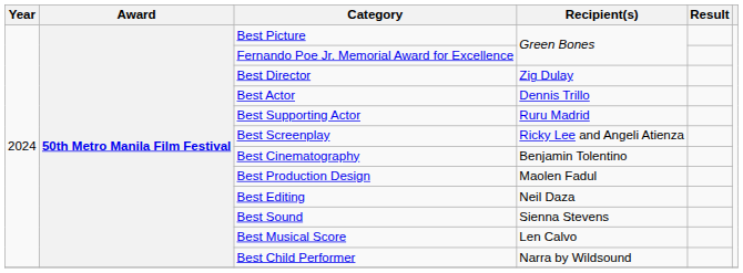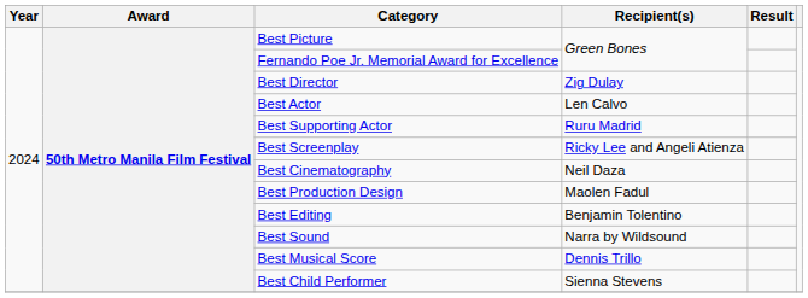Best Actor | Recipient(s): Dennis Trillo -> Len Calvo
Best Cinematography | Recipient(s): Benjamin Tolentino -> Neil Daza
Best Editing | Recipient(s): Neil Daza -> Benjamin Tolentino
Best Sound | Recipient(s): Sienna Stevens -> Narra by Wildsound
Best Musical Score | Recipient(s): Len Calvo -> Dennis Trillo
Best Child Performer | Recipient(s): Narra by Wildsound -> Sienna Stevens
